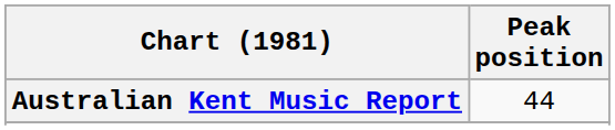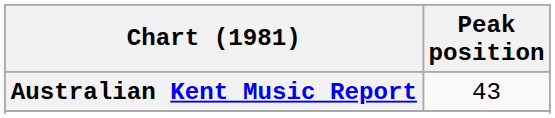Australian Kent Music Report | Peak position: 44 -> 43
